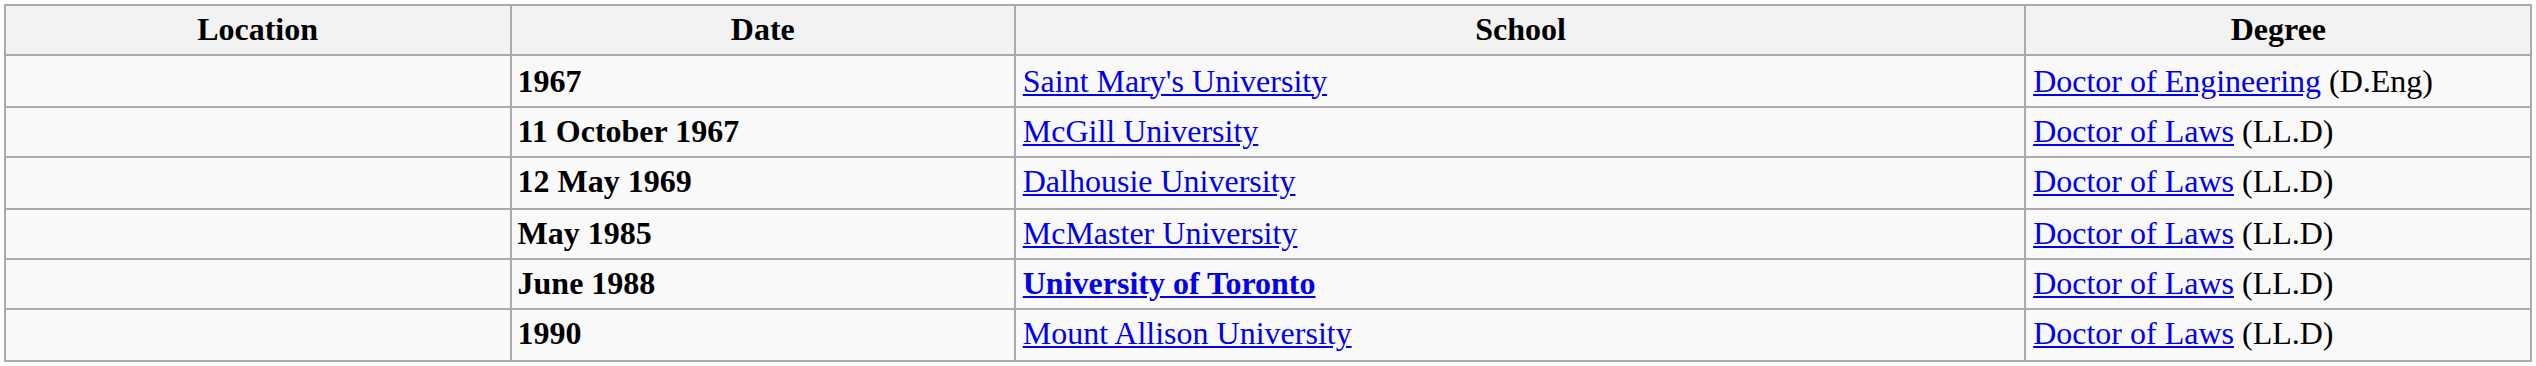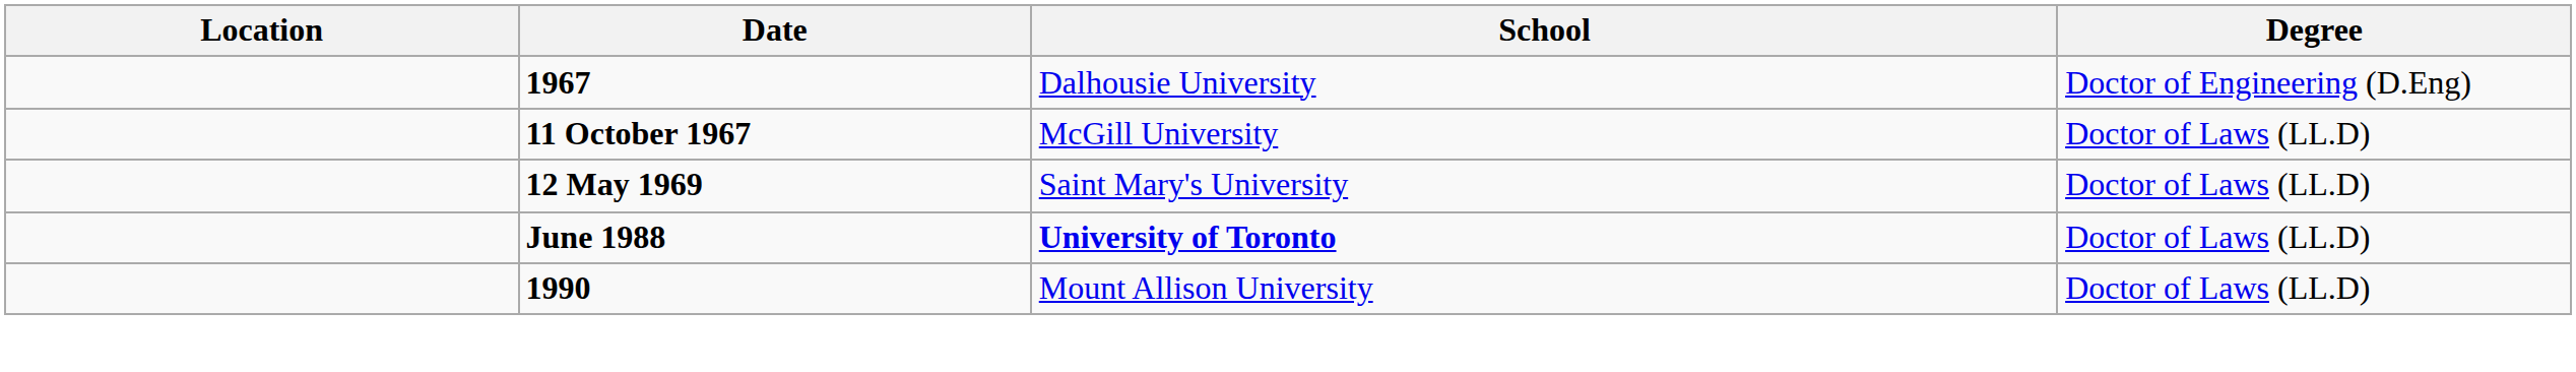1967 | School: Saint Mary's University -> Dalhousie University
12 May 1969 | School: Dalhousie University -> Saint Mary's University
- row: May 1985 | McMaster University | Doctor of Laws (LL.D)
